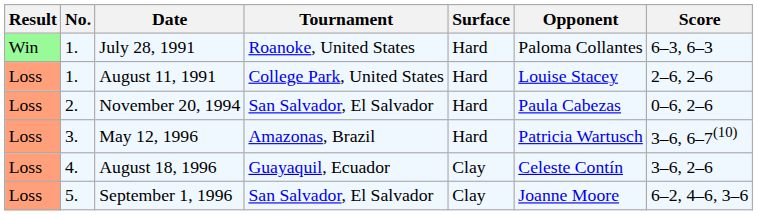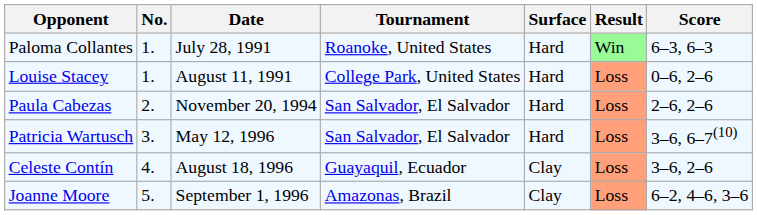columns swapped: Result <-> Opponent
August 11, 1991 | Score: 2–6, 2–6 -> 0–6, 2–6
November 20, 1994 | Score: 0–6, 2–6 -> 2–6, 2–6
May 12, 1996 | Tournament: Amazonas, Brazil -> San Salvador, El Salvador
September 1, 1996 | Tournament: San Salvador, El Salvador -> Amazonas, Brazil
